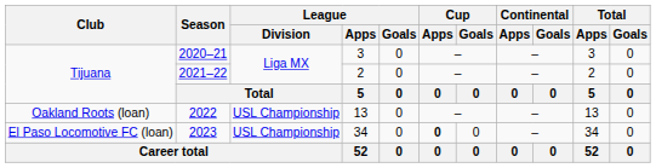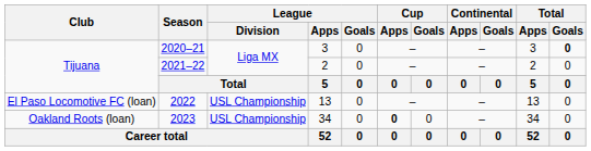2020–21 | Total / Goals: normal -> bold
2022 | Club: Oakland Roots (loan) -> El Paso Locomotive FC (loan)
2023 | Club: El Paso Locomotive FC (loan) -> Oakland Roots (loan)
